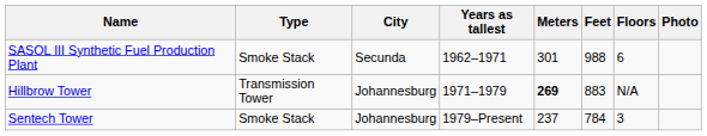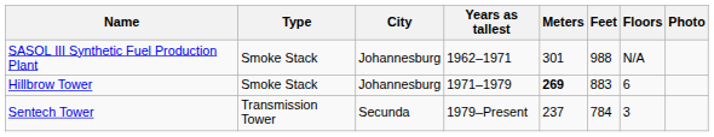SASOL III Synthetic Fuel Production Plant | City: Secunda -> Johannesburg
SASOL III Synthetic Fuel Production Plant | Floors: 6 -> N/A
Hillbrow Tower | Type: Transmission Tower -> Smoke Stack
Hillbrow Tower | Floors: N/A -> 6
Sentech Tower | Type: Smoke Stack -> Transmission Tower
Sentech Tower | City: Johannesburg -> Secunda
